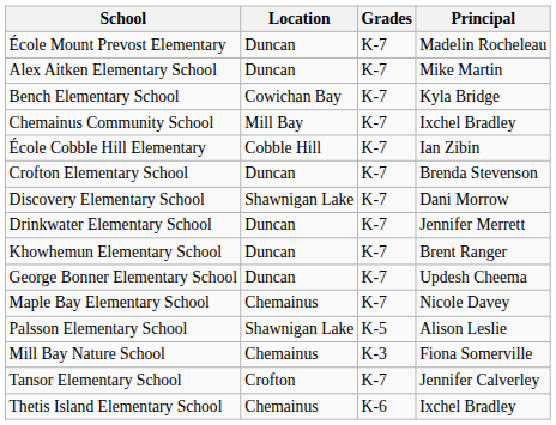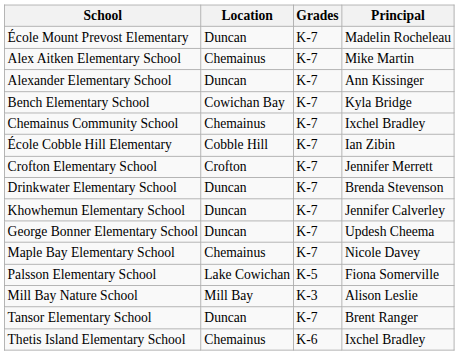Alex Aitken Elementary School | Location: Duncan -> Chemainus
+ row: Alexander Elementary School | Duncan | K-7 | Ann Kissinger
Chemainus Community School | Location: Mill Bay -> Chemainus
Crofton Elementary School | Location: Duncan -> Crofton
Crofton Elementary School | Principal: Brenda Stevenson -> Jennifer Merrett
- row: Discovery Elementary School | Shawnigan Lake | K-7 | Dani Morrow
Drinkwater Elementary School | Principal: Jennifer Merrett -> Brenda Stevenson
Khowhemun Elementary School | Principal: Brent Ranger -> Jennifer Calverley
Palsson Elementary School | Location: Shawnigan Lake -> Lake Cowichan
Palsson Elementary School | Principal: Alison Leslie -> Fiona Somerville
Mill Bay Nature School | Location: Chemainus -> Mill Bay
Mill Bay Nature School | Principal: Fiona Somerville -> Alison Leslie
Tansor Elementary School | Location: Crofton -> Duncan
Tansor Elementary School | Principal: Jennifer Calverley -> Brent Ranger
